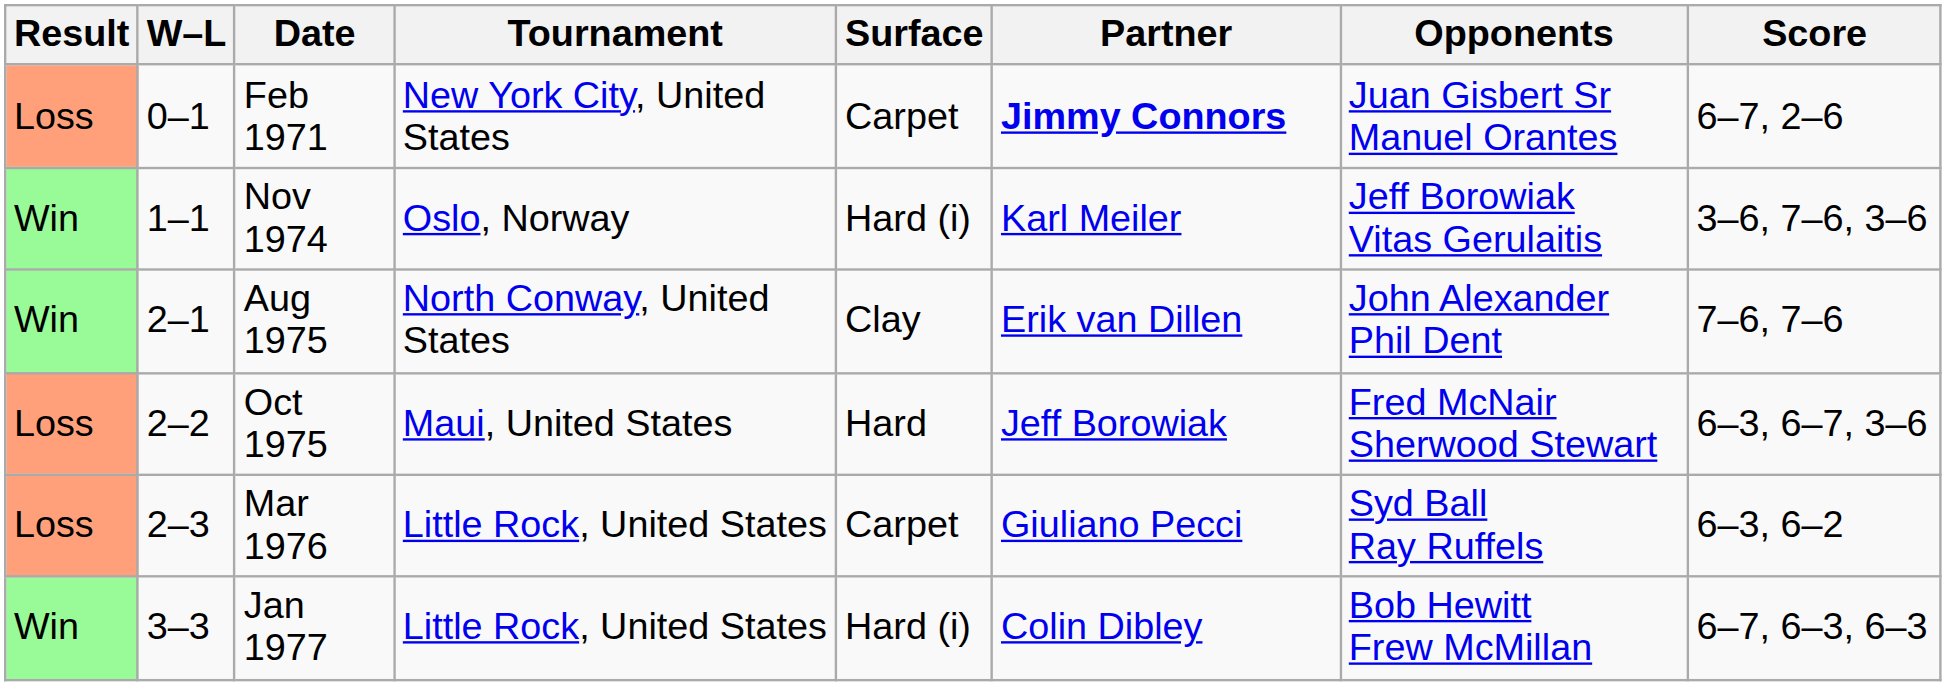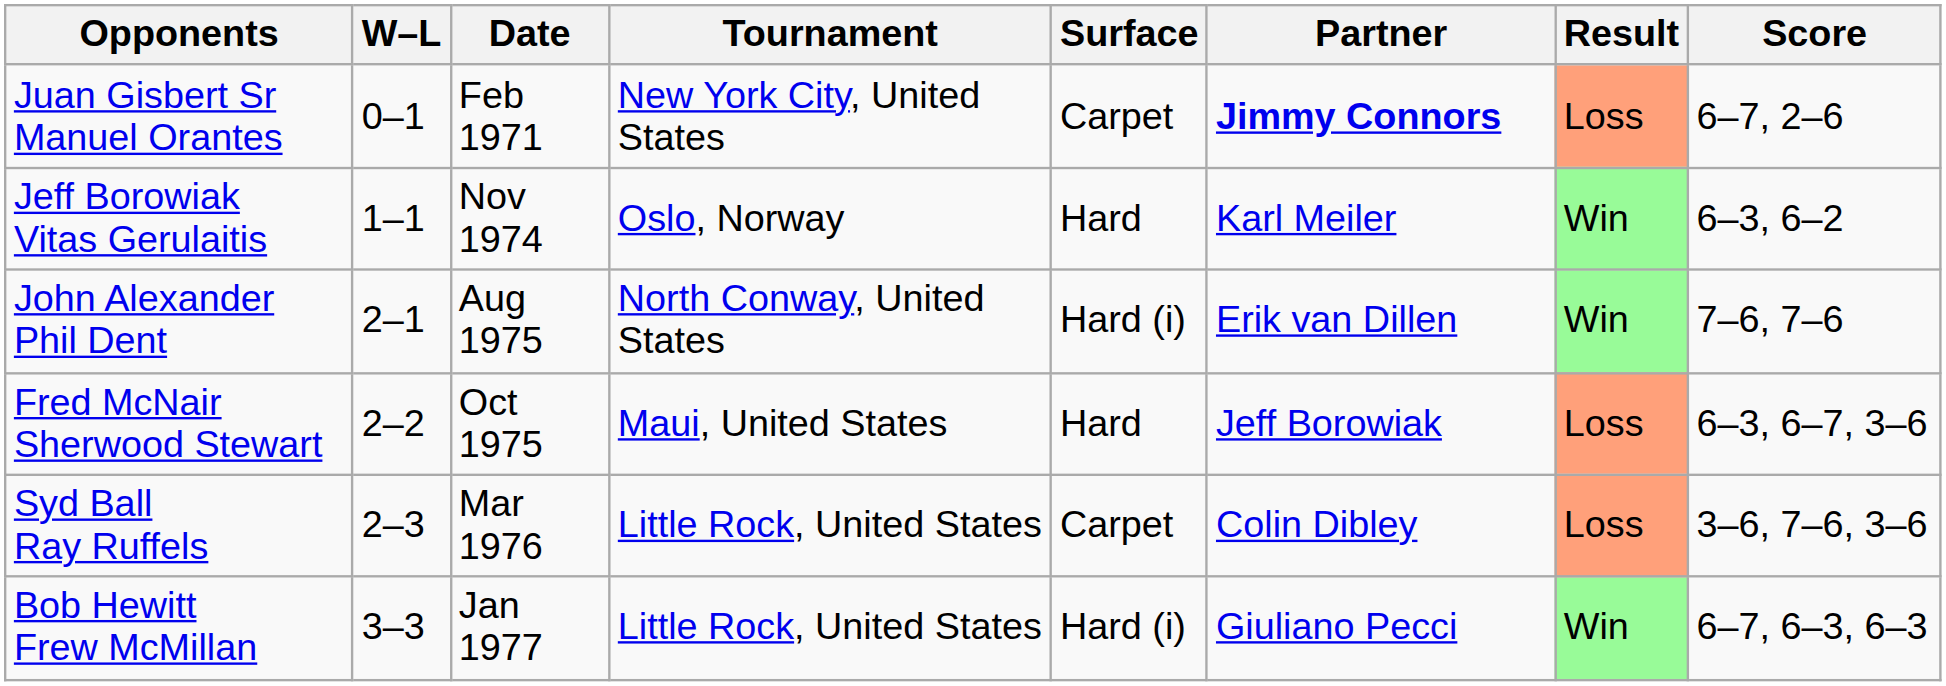columns swapped: Result <-> Opponents
Nov 1974 | Surface: Hard (i) -> Hard
Nov 1974 | Score: 3–6, 7–6, 3–6 -> 6–3, 6–2
Aug 1975 | Surface: Clay -> Hard (i)
Mar 1976 | Partner: Giuliano Pecci -> Colin Dibley
Mar 1976 | Score: 6–3, 6–2 -> 3–6, 7–6, 3–6
Jan 1977 | Partner: Colin Dibley -> Giuliano Pecci
